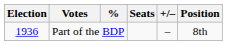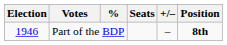Part of the BDP | Election: 1936 -> 1946
Part of the BDP | Position: normal -> bold
